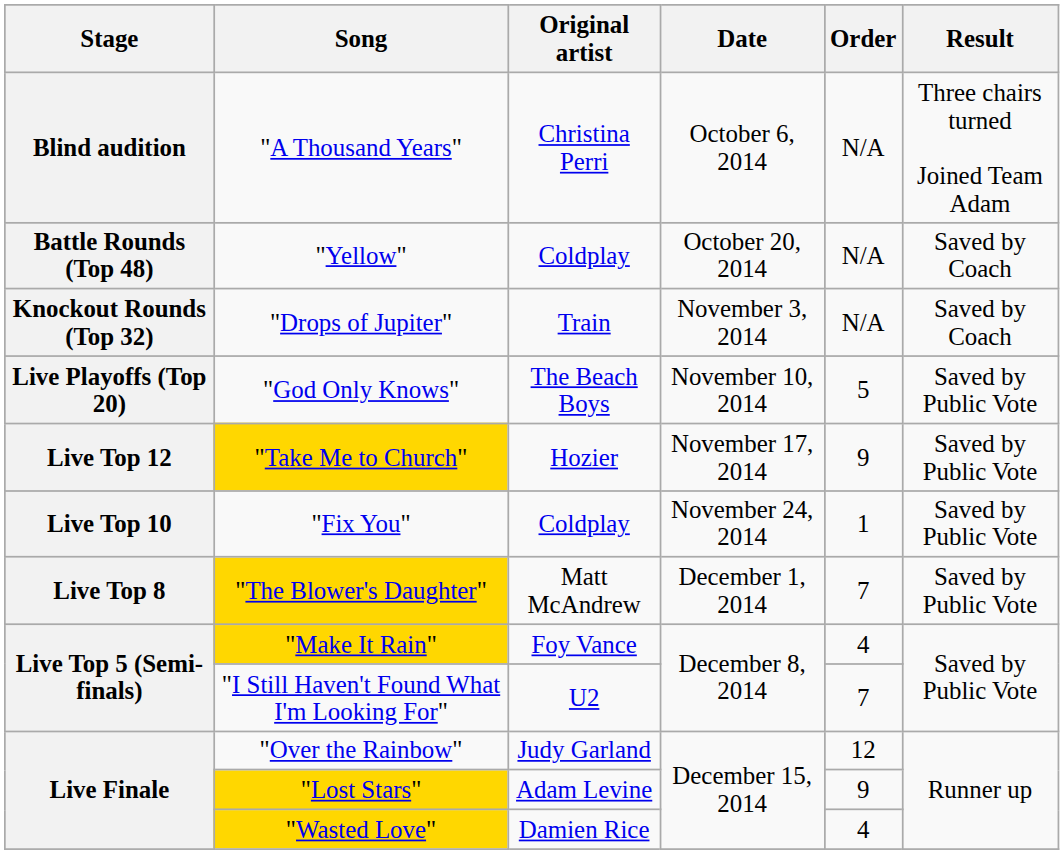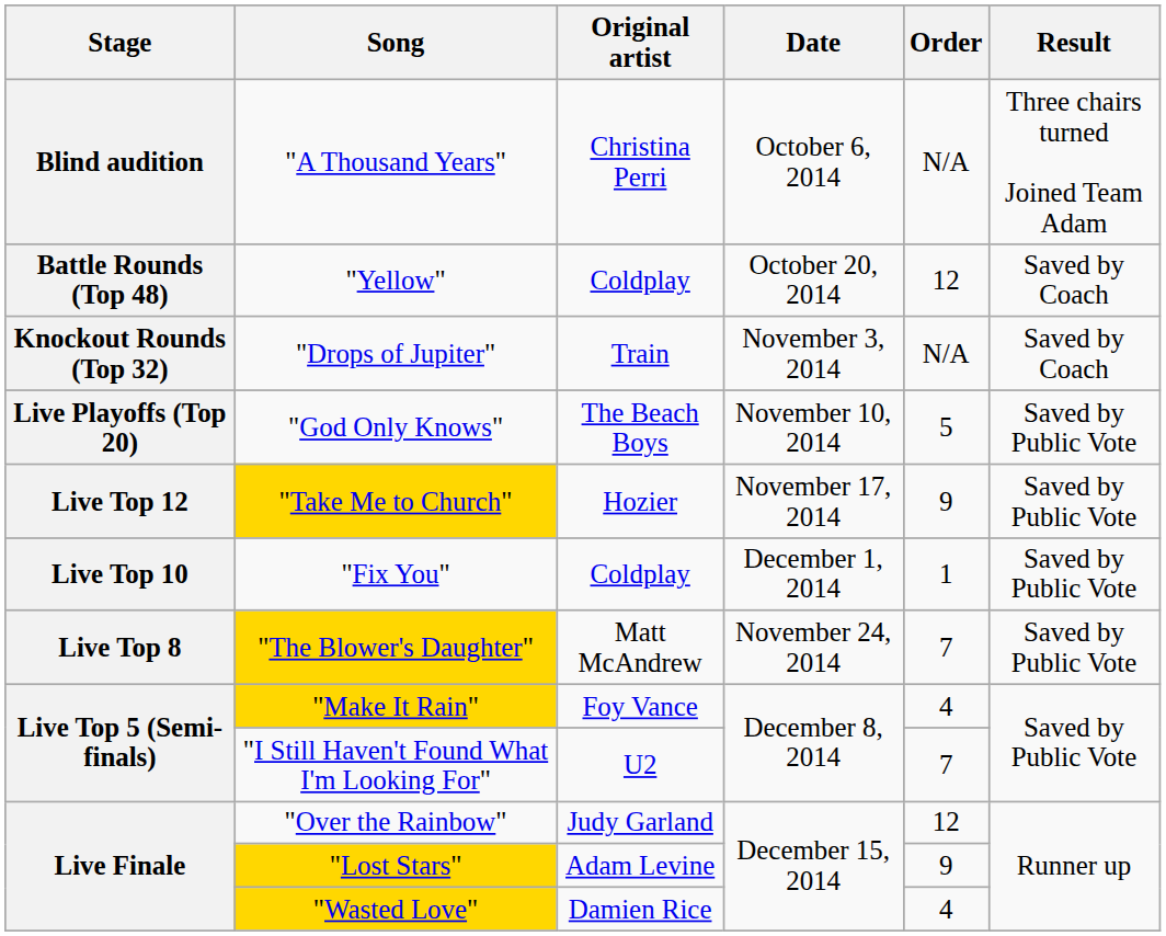"Yellow" | Order: N/A -> 12
"Fix You" | Date: November 24, 2014 -> December 1, 2014
"The Blower's Daughter" | Date: December 1, 2014 -> November 24, 2014
